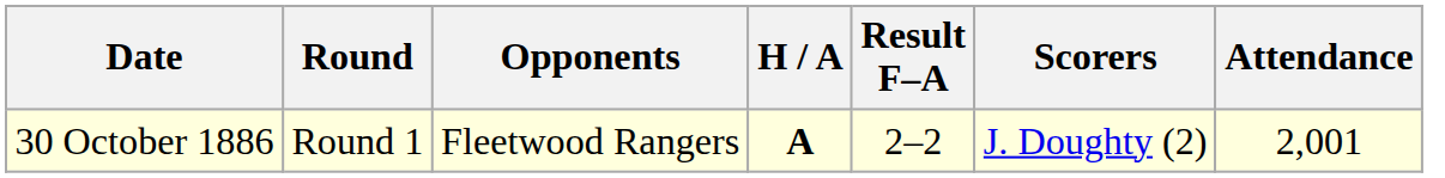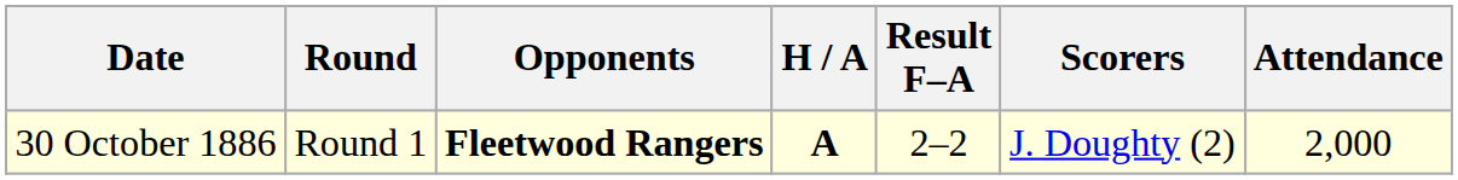30 October 1886 | Opponents: normal -> bold
30 October 1886 | Attendance: 2,001 -> 2,000
